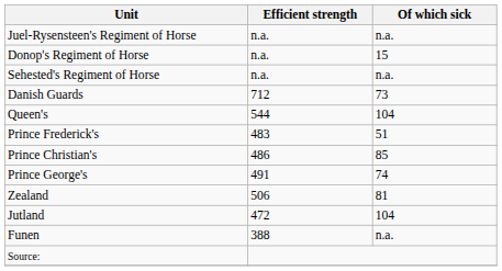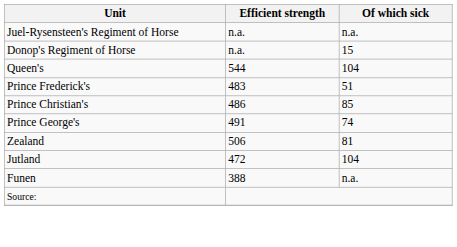- row: Sehested's Regiment of Horse | n.a. | n.a.
- row: Danish Guards | 712 | 73
